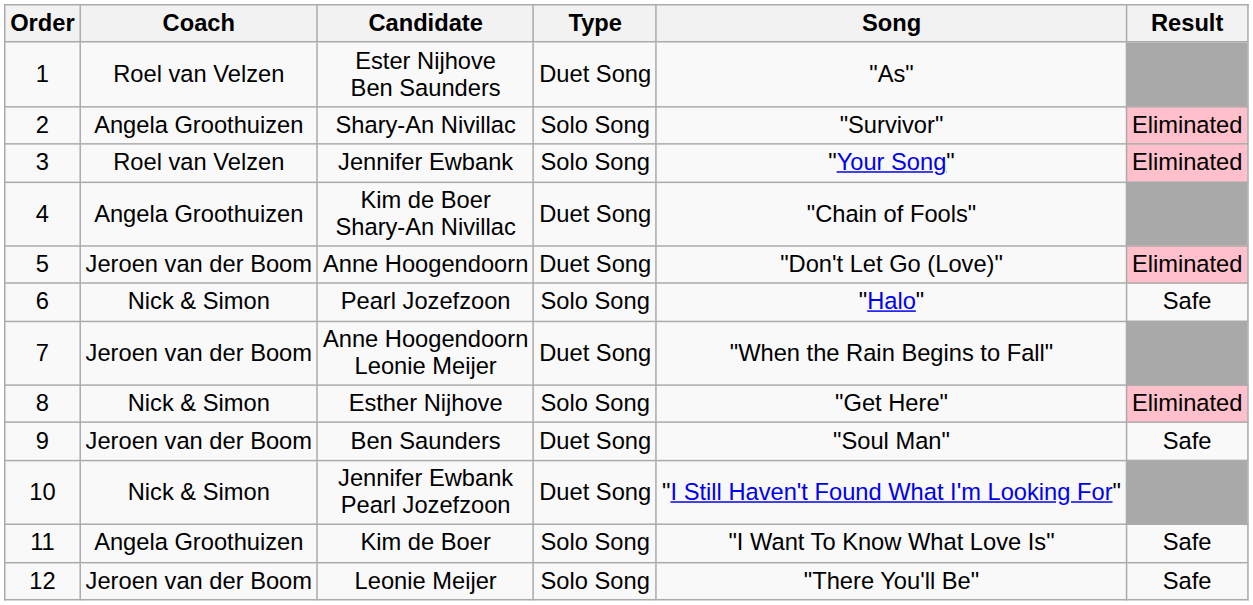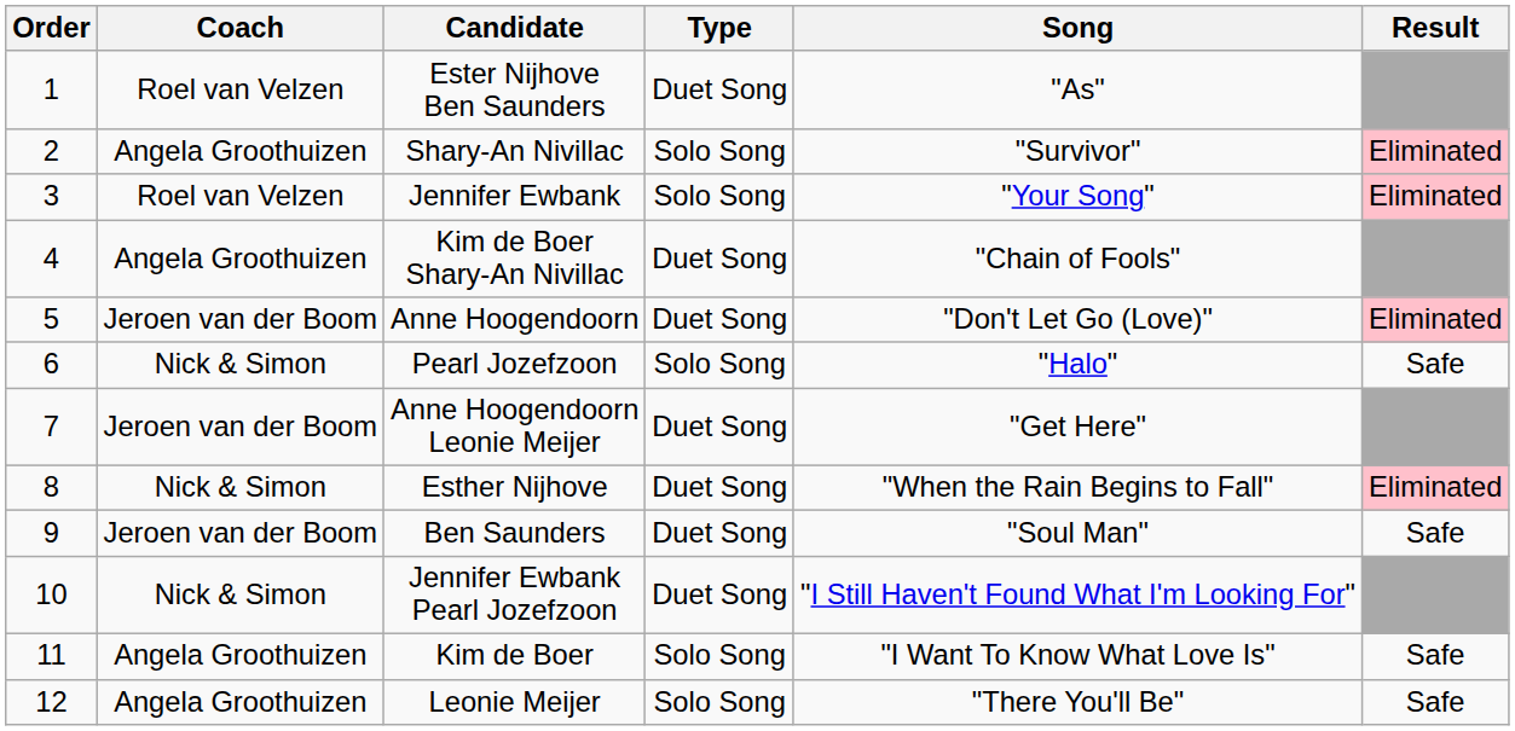Anne Hoogendoorn Leonie Meijer | Song: "When the Rain Begins to Fall" -> "Get Here"
Esther Nijhove | Type: Solo Song -> Duet Song
Esther Nijhove | Song: "Get Here" -> "When the Rain Begins to Fall"
Leonie Meijer | Coach: Jeroen van der Boom -> Angela Groothuizen
